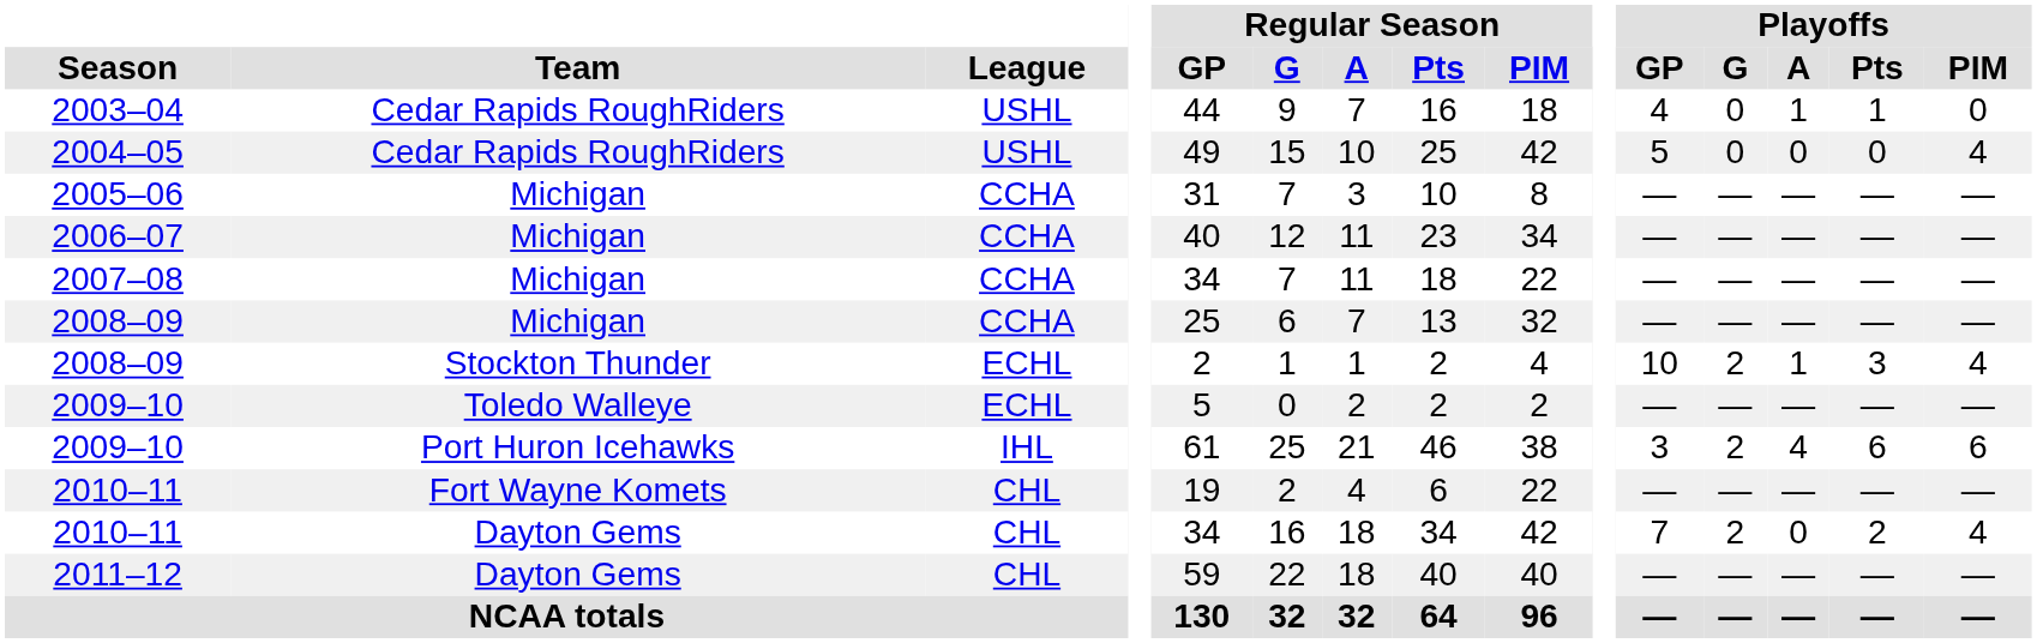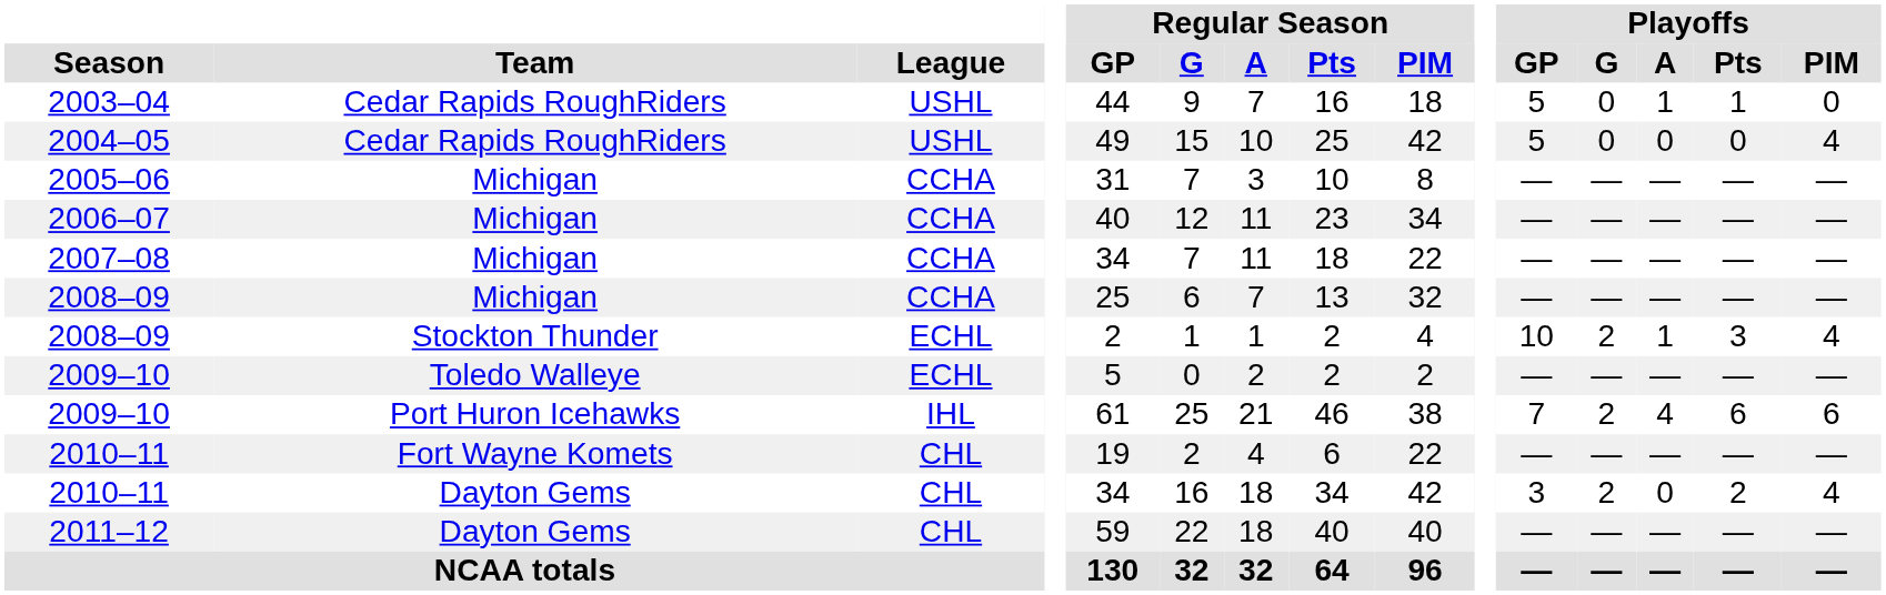2003–04 | Playoffs / GP: 4 -> 5
2009–10 / Port Huron Icehawks | Playoffs / GP: 3 -> 7
2010–11 / Dayton Gems | Playoffs / GP: 7 -> 3
